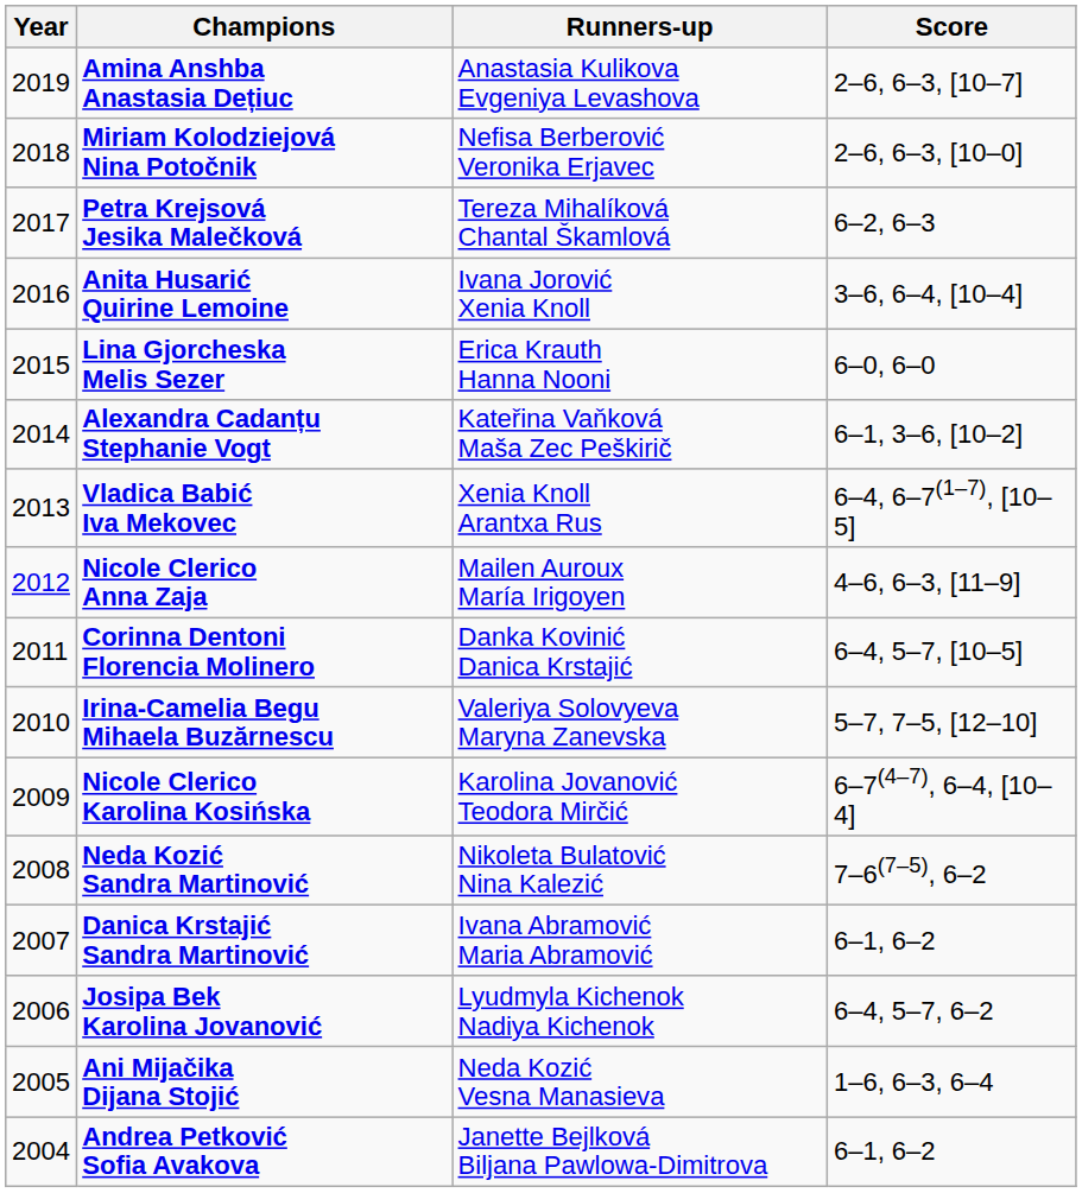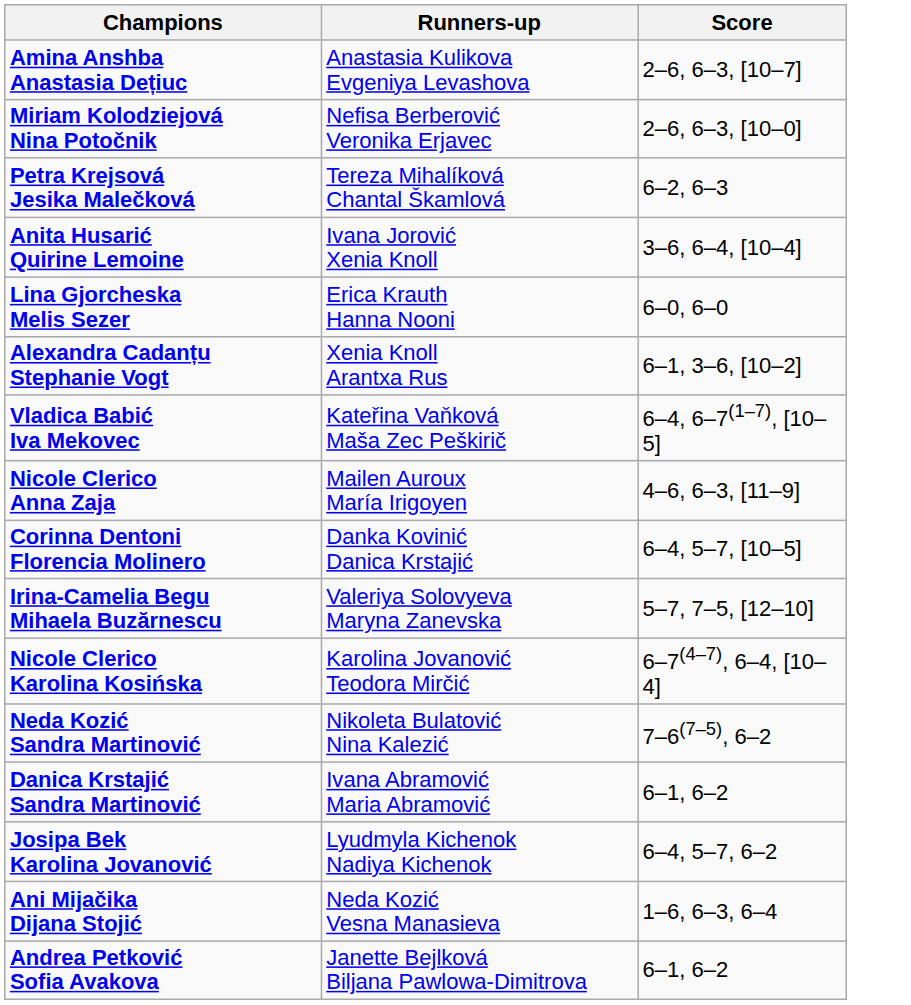- column: Year | 2019 | 2018 | 2017 | 2016 | 2015 | 2014 | 2013 | 2012 | 2011 | 2010 | 2009 | 2008 | 2007 | 2006 | 2005 | 2004
Alexandra Cadanțu Stephanie Vogt | Runners-up: Kateřina Vaňková Maša Zec Peškirič -> Xenia Knoll Arantxa Rus
Vladica Babić Iva Mekovec | Runners-up: Xenia Knoll Arantxa Rus -> Kateřina Vaňková Maša Zec Peškirič
